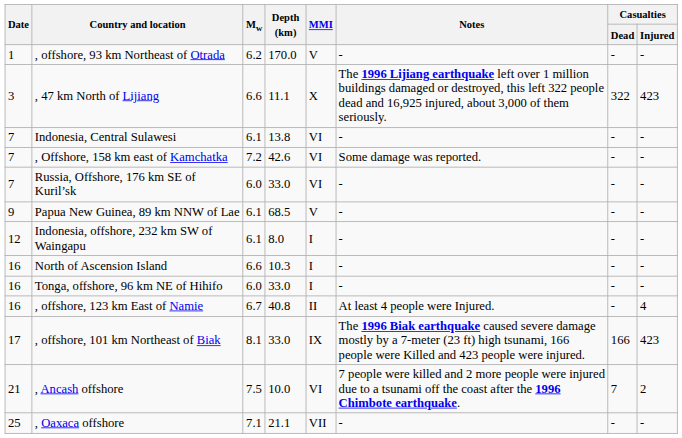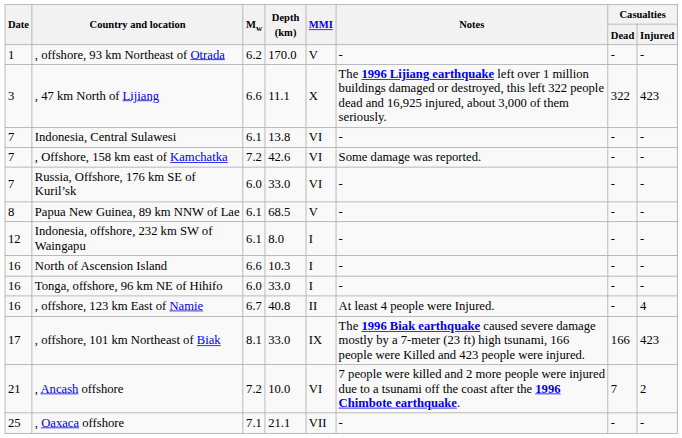Papua New Guinea, 89 km NNW of Lae | Date: 9 -> 8
, Ancash offshore | Mw: 7.5 -> 7.2
